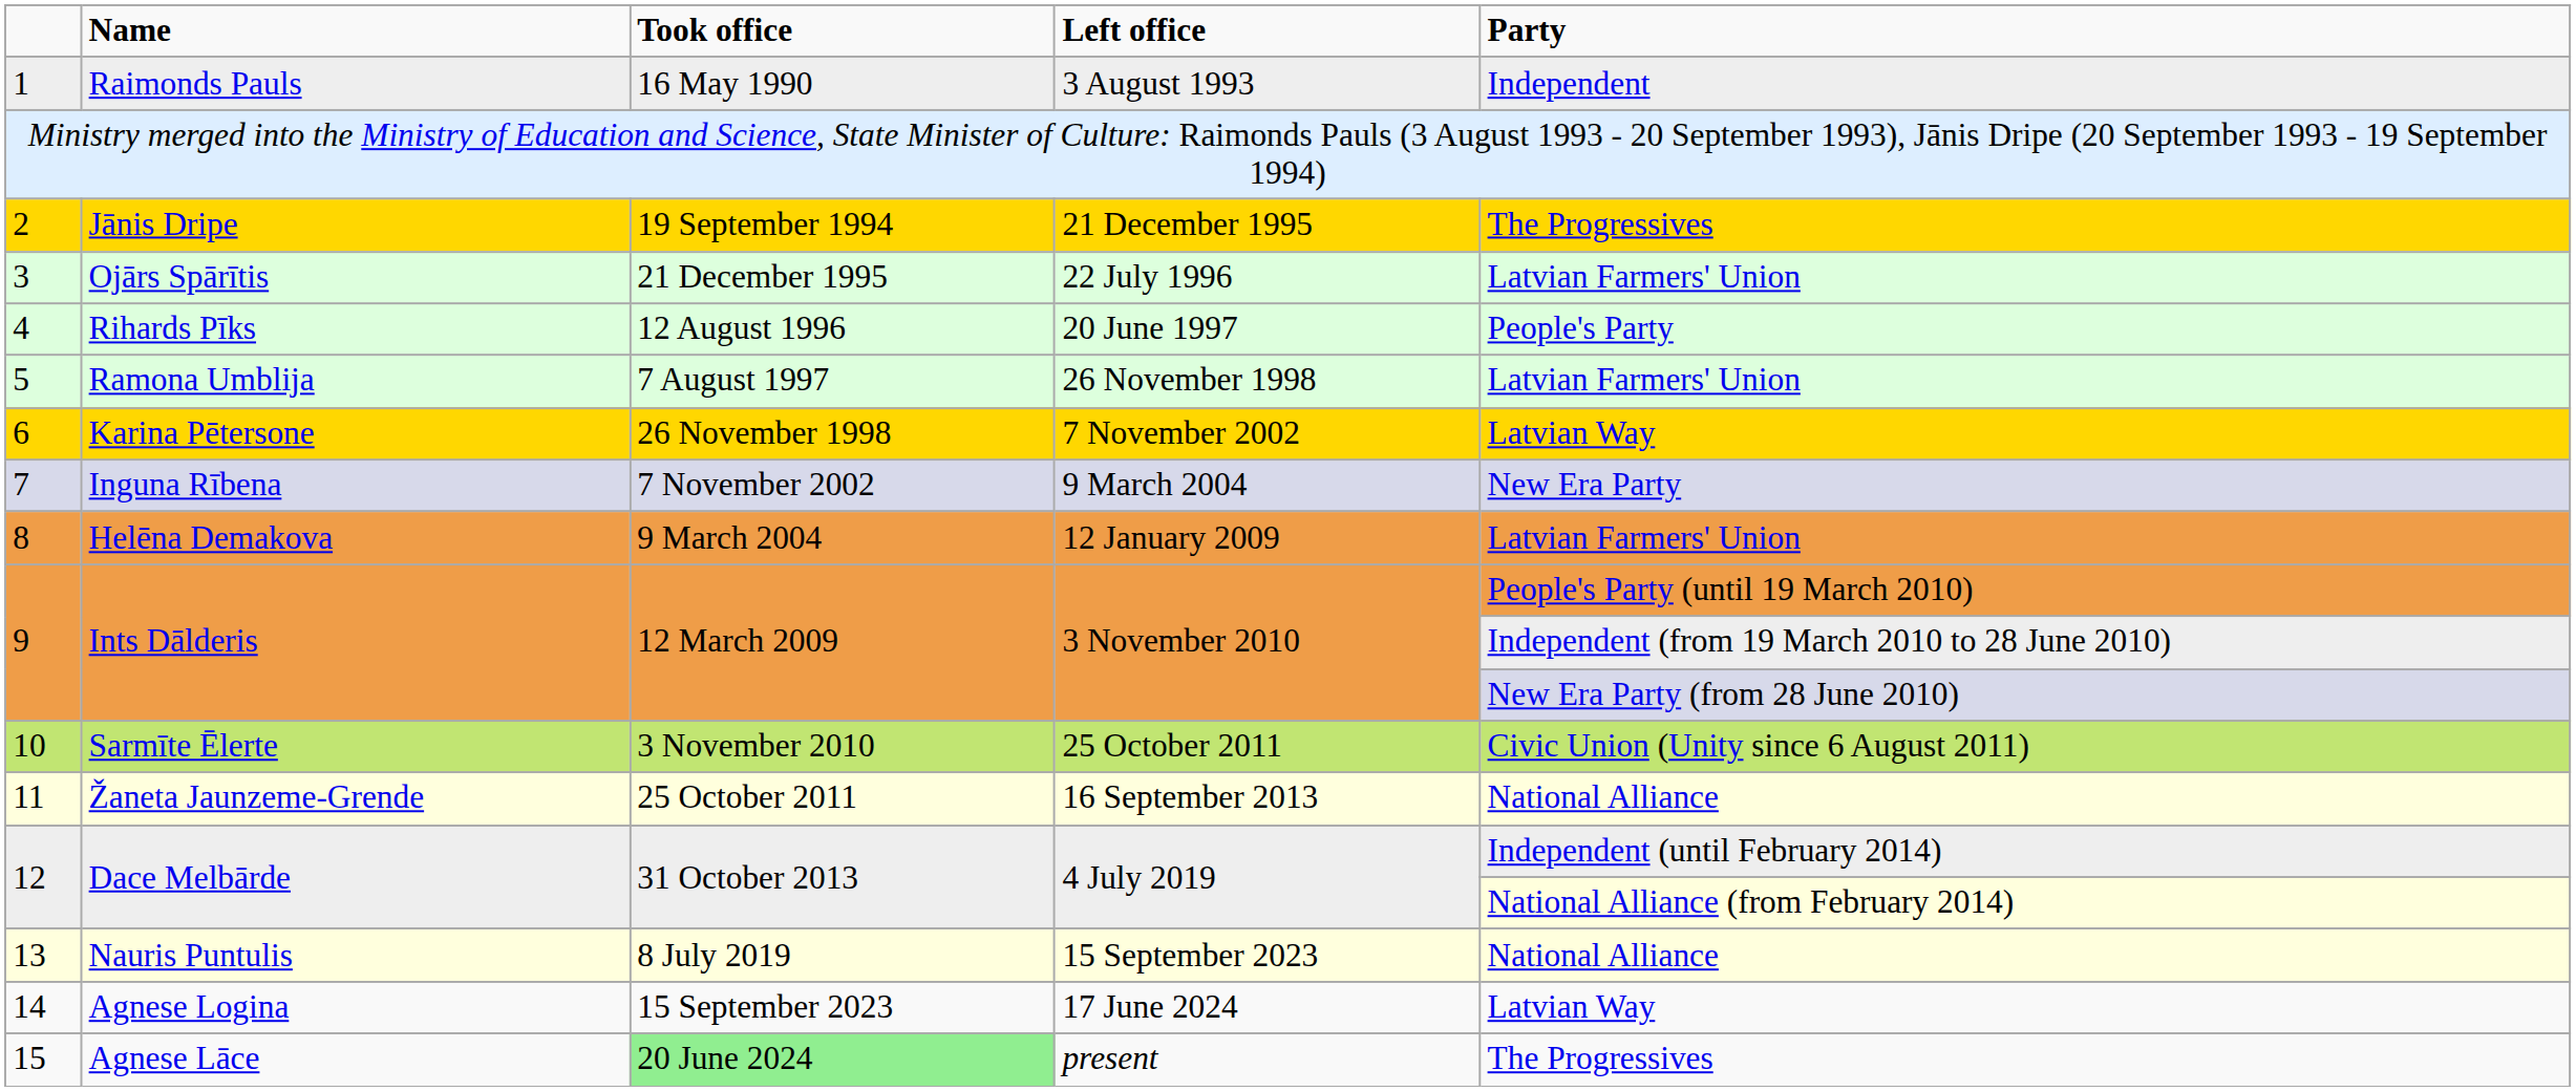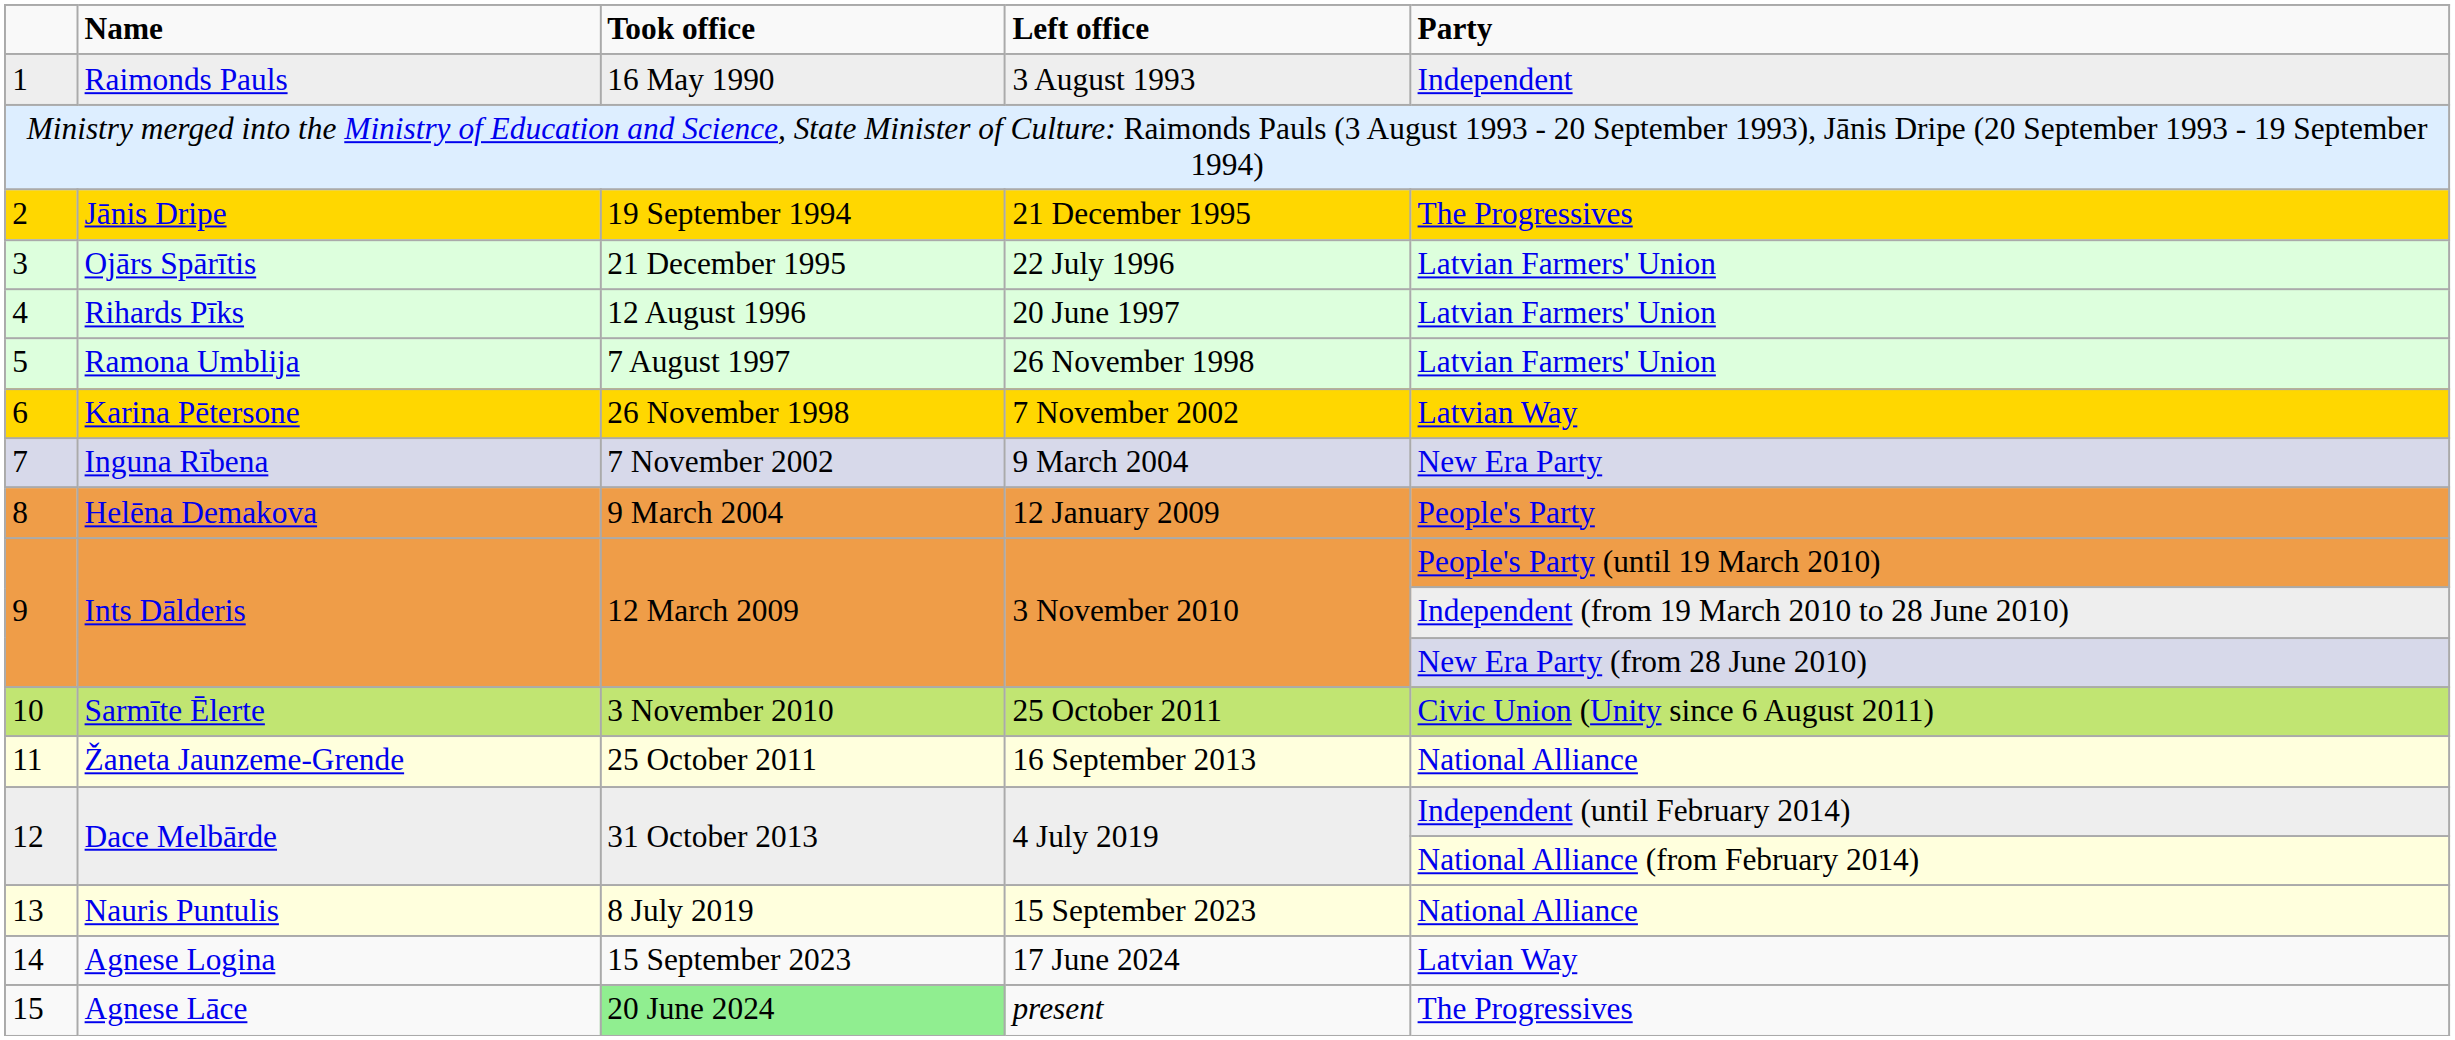4 | Party: People's Party -> Latvian Farmers' Union
8 | Party: Latvian Farmers' Union -> People's Party
